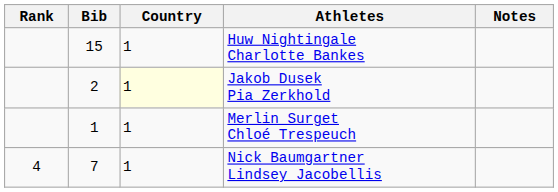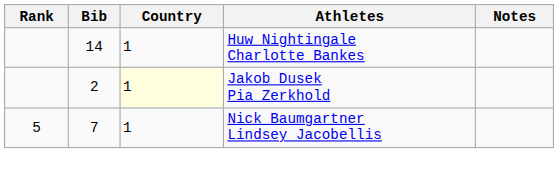Huw Nightingale Charlotte Bankes | Bib: 15 -> 14
- row: 1 | 1 | Merlin Surget Chloé Trespeuch
Nick Baumgartner Lindsey Jacobellis | Rank: 4 -> 5
